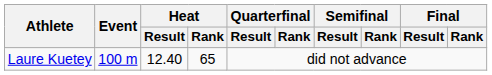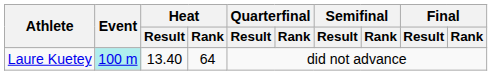Laure Kuetey | Event: no background -> paleturquoise background
Laure Kuetey | Heat / Result: 12.40 -> 13.40
Laure Kuetey | Heat / Rank: 65 -> 64
